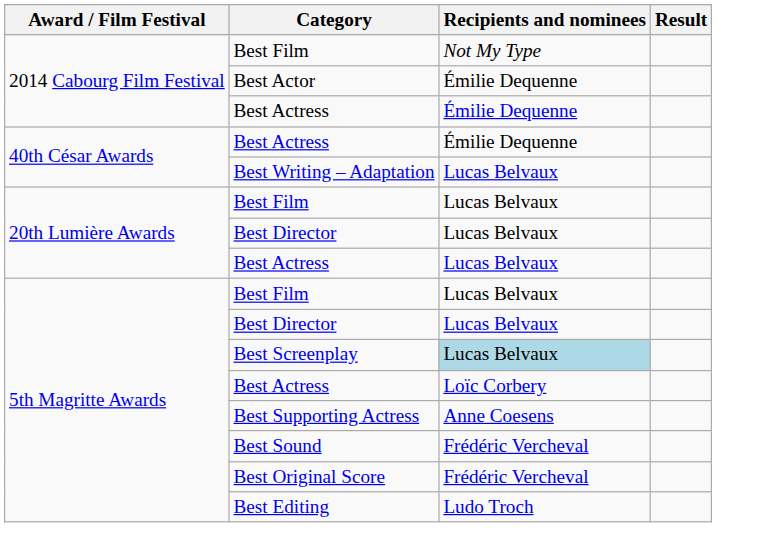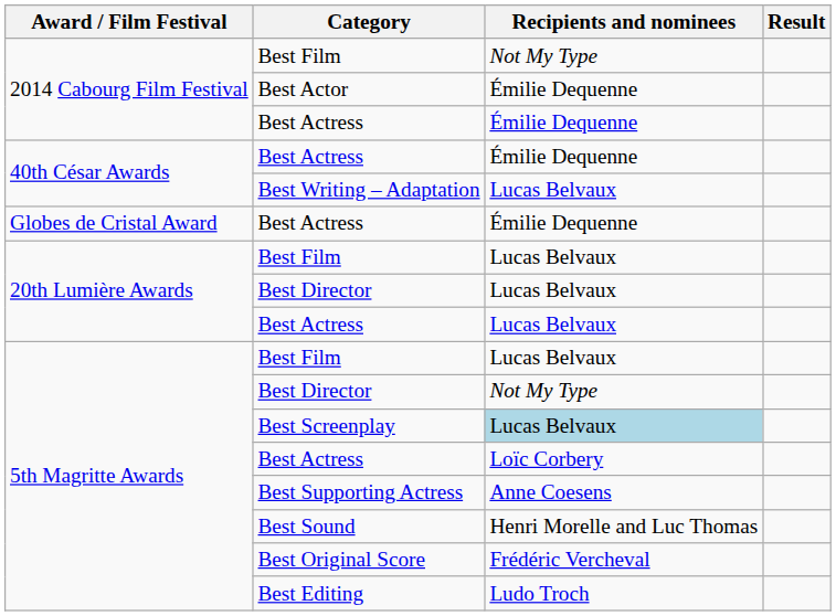+ row: Globes de Cristal Award | Best Actress | Émilie Dequenne
5th Magritte Awards / Best Director | Recipients and nominees: Lucas Belvaux -> Not My Type
Best Sound | Recipients and nominees: Frédéric Vercheval -> Henri Morelle and Luc Thomas
